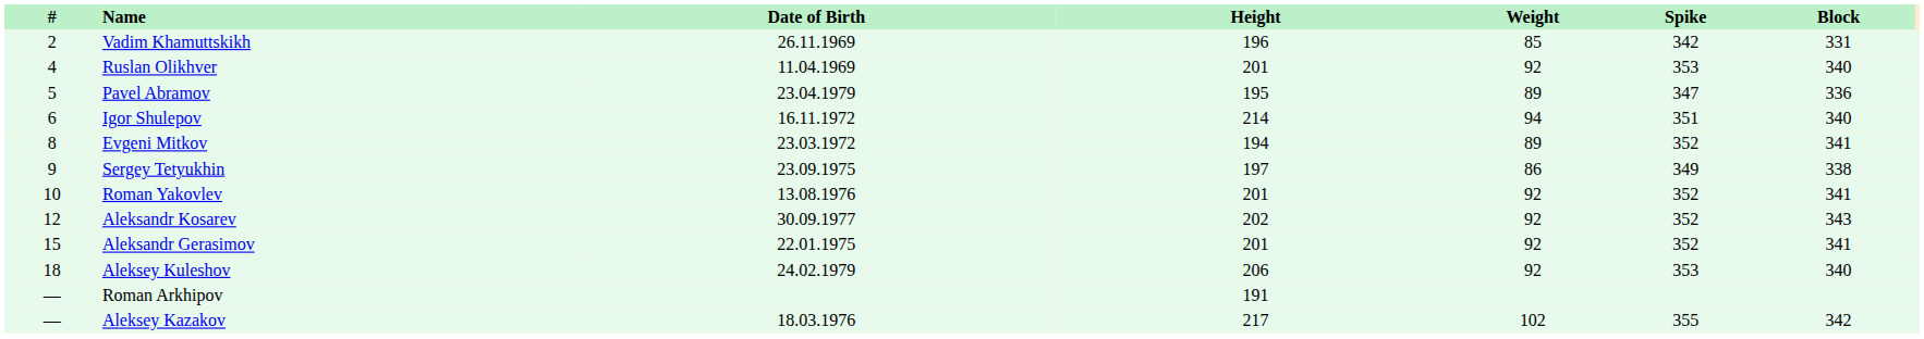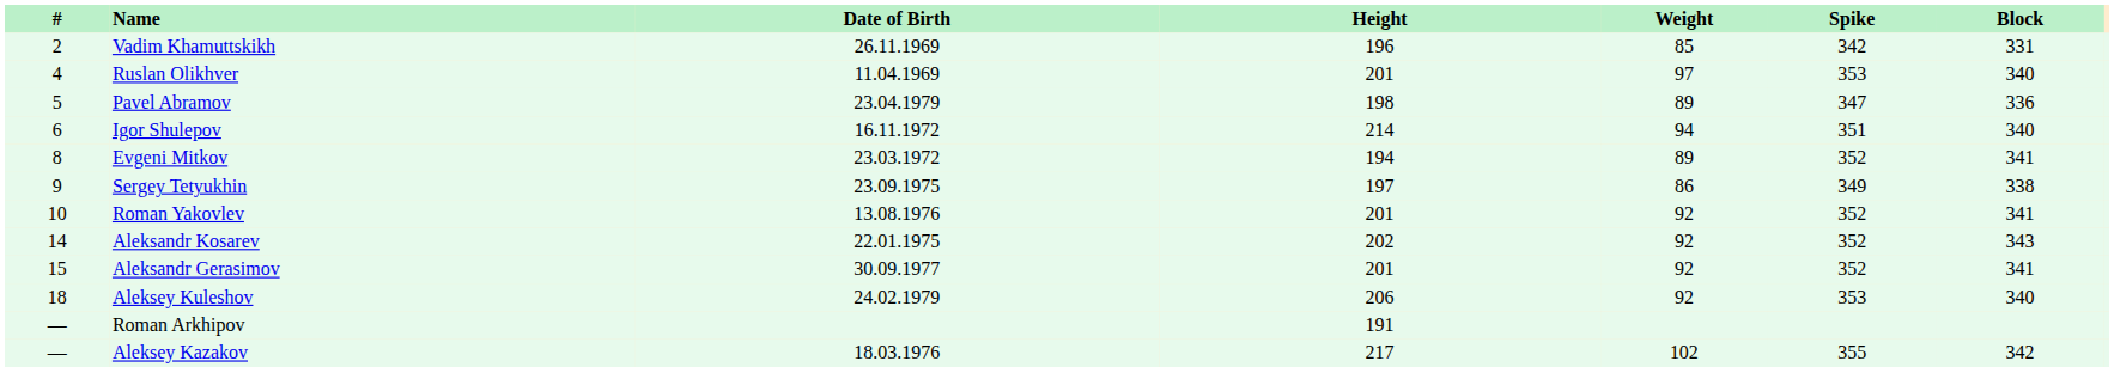Ruslan Olikhver | Weight: 92 -> 97
Pavel Abramov | Height: 195 -> 198
Aleksandr Kosarev | #: 12 -> 14
Aleksandr Kosarev | Date of Birth: 30.09.1977 -> 22.01.1975
Aleksandr Gerasimov | Date of Birth: 22.01.1975 -> 30.09.1977
